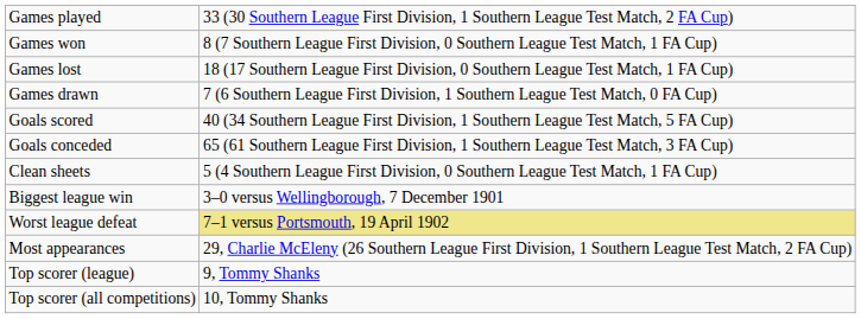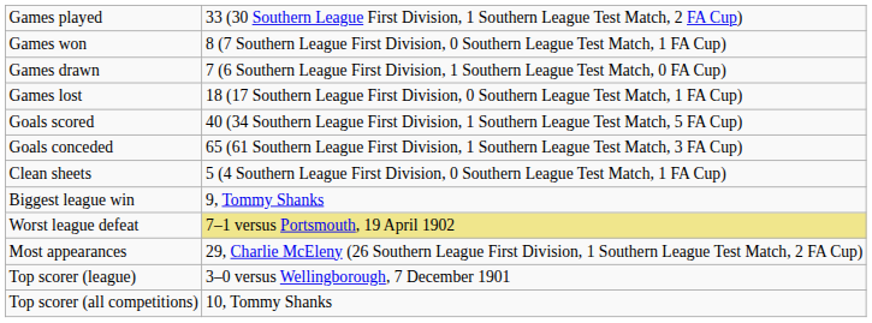rows swapped: Games drawn <-> Games lost
Biggest league win | column 2: 3–0 versus Wellingborough, 7 December 1901 -> 9, Tommy Shanks
Top scorer (league) | column 2: 9, Tommy Shanks -> 3–0 versus Wellingborough, 7 December 1901
